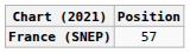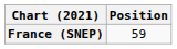France (SNEP) | Position: 57 -> 59
